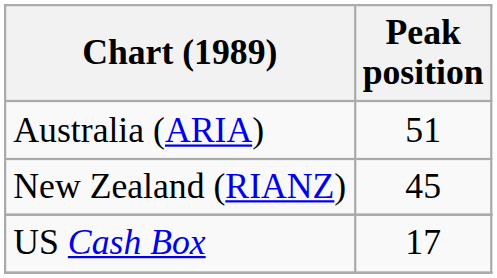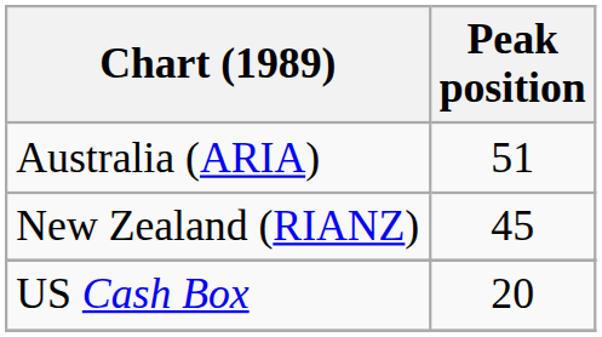US Cash Box | Peak position: 17 -> 20
